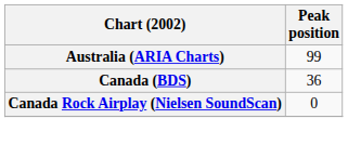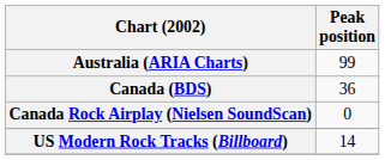+ row: US Modern Rock Tracks (Billboard) | 14
